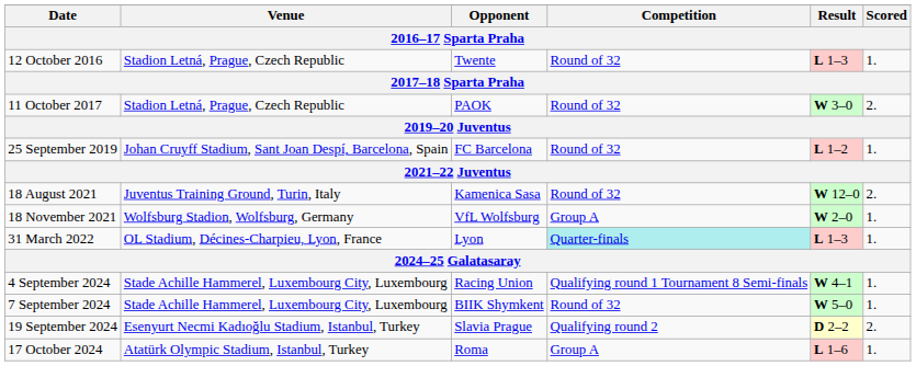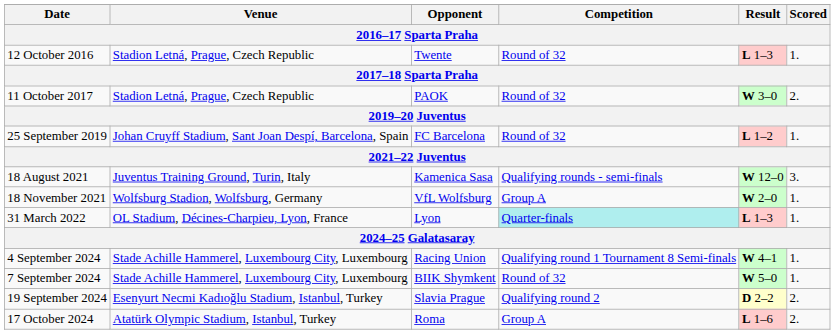18 August 2021 | Competition: Round of 32 -> Qualifying rounds - semi-finals
18 August 2021 | Scored: 2. -> 3.
17 October 2024 | Scored: 1. -> 2.
